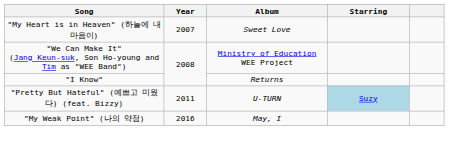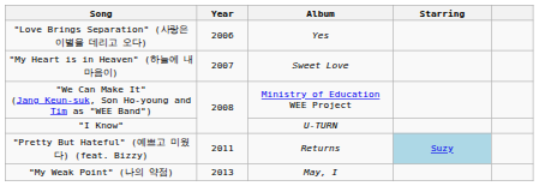+ row: "Love Brings Separation" (사랑은 이별을 데리고 오다) | 2006 | Yes
"I Know" | Album: Returns -> U-TURN
"Pretty But Hateful" (예쁘고 미웠다) (feat. Bizzy) | Album: U-TURN -> Returns
"My Weak Point" (나의 약점) | Year: 2016 -> 2013
